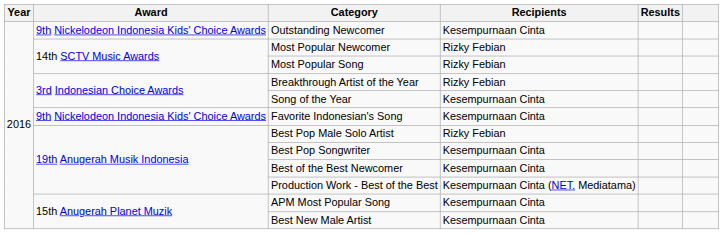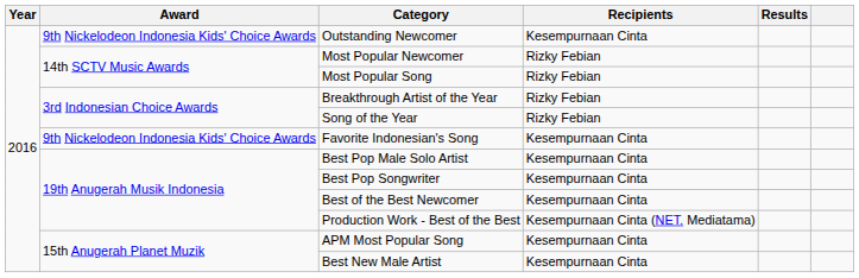Song of the Year | Recipients: Kesempurnaan Cinta -> Rizky Febian
Best Pop Male Solo Artist | Recipients: Rizky Febian -> Kesempurnaan Cinta
